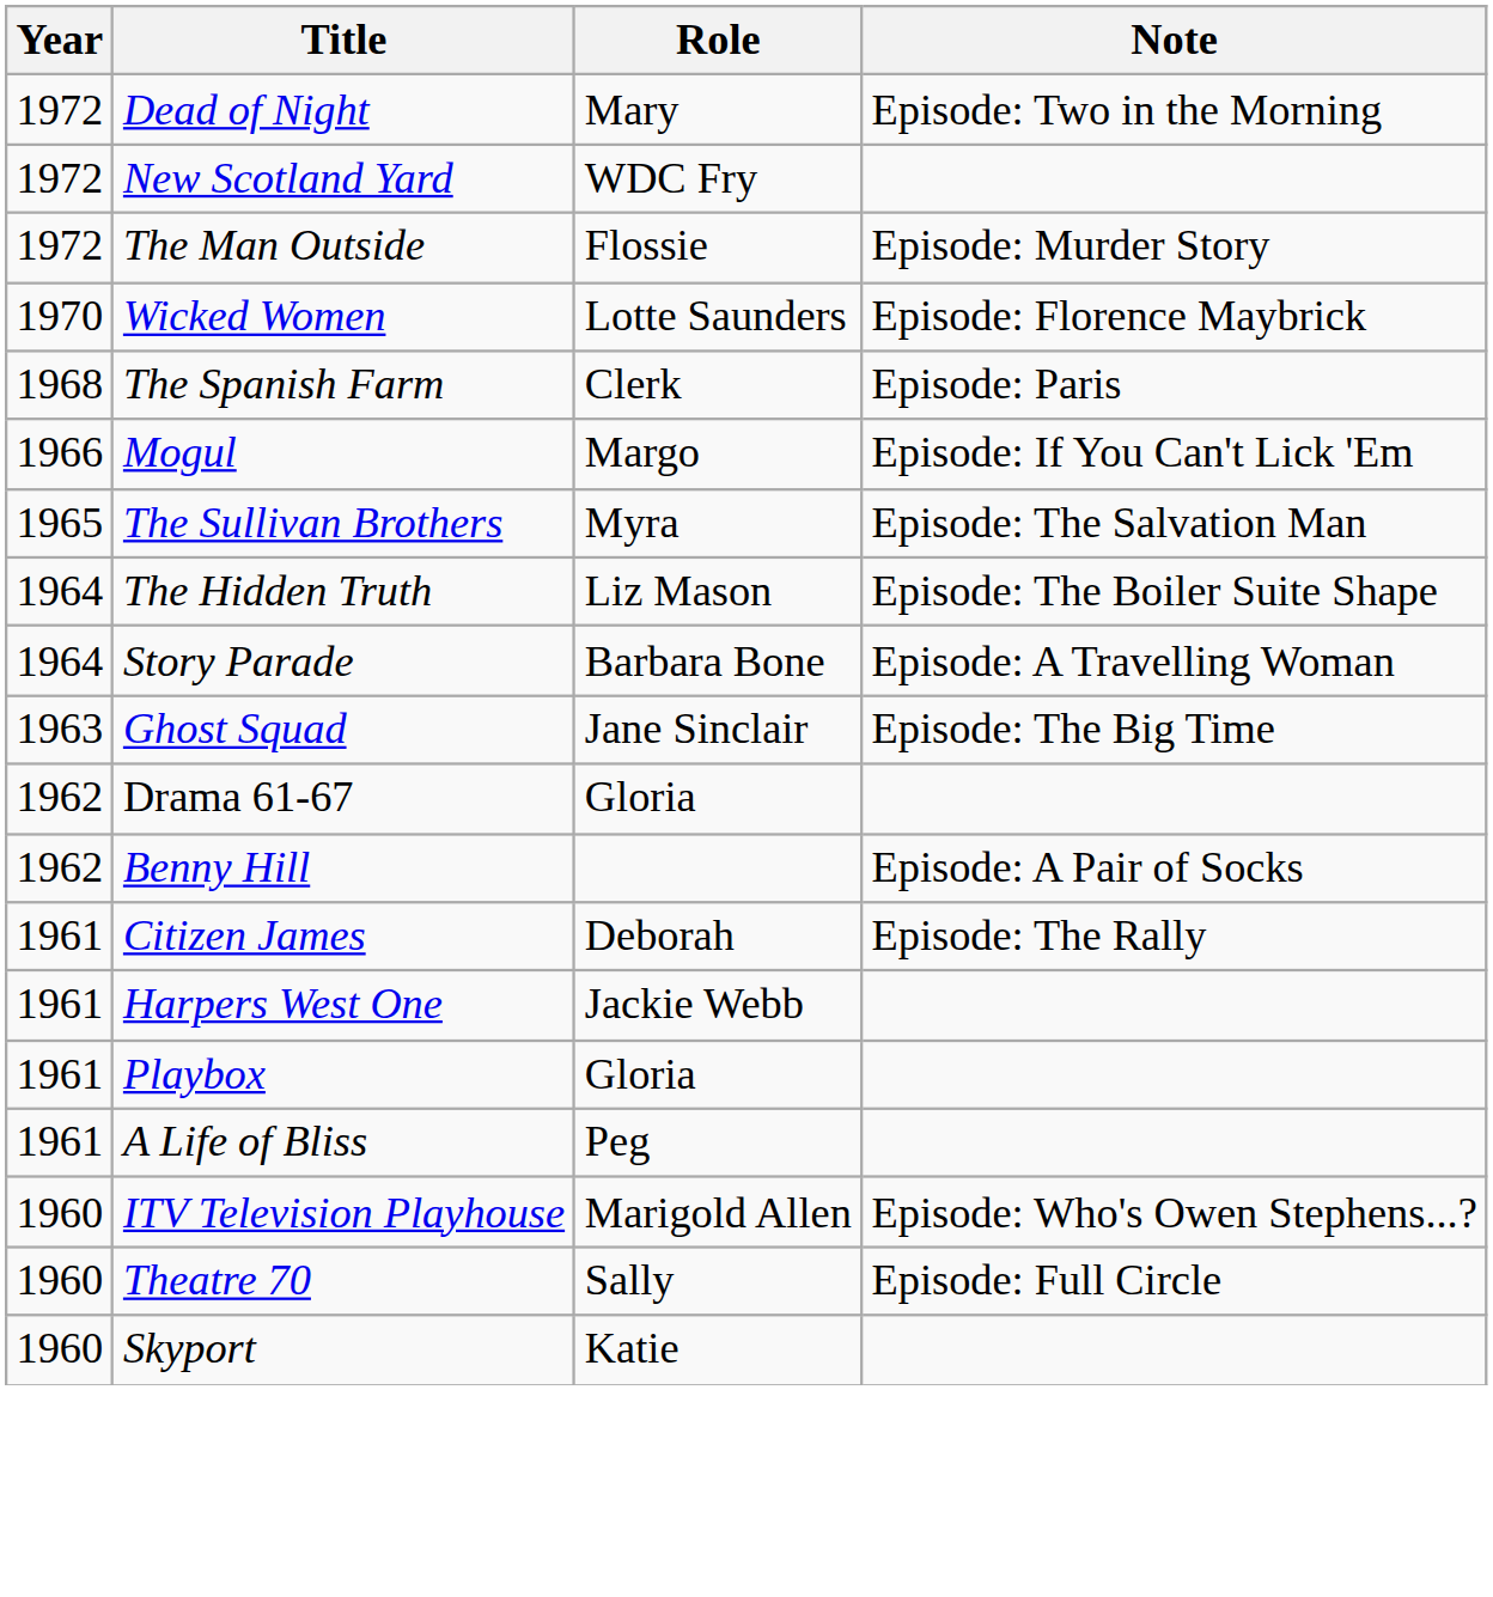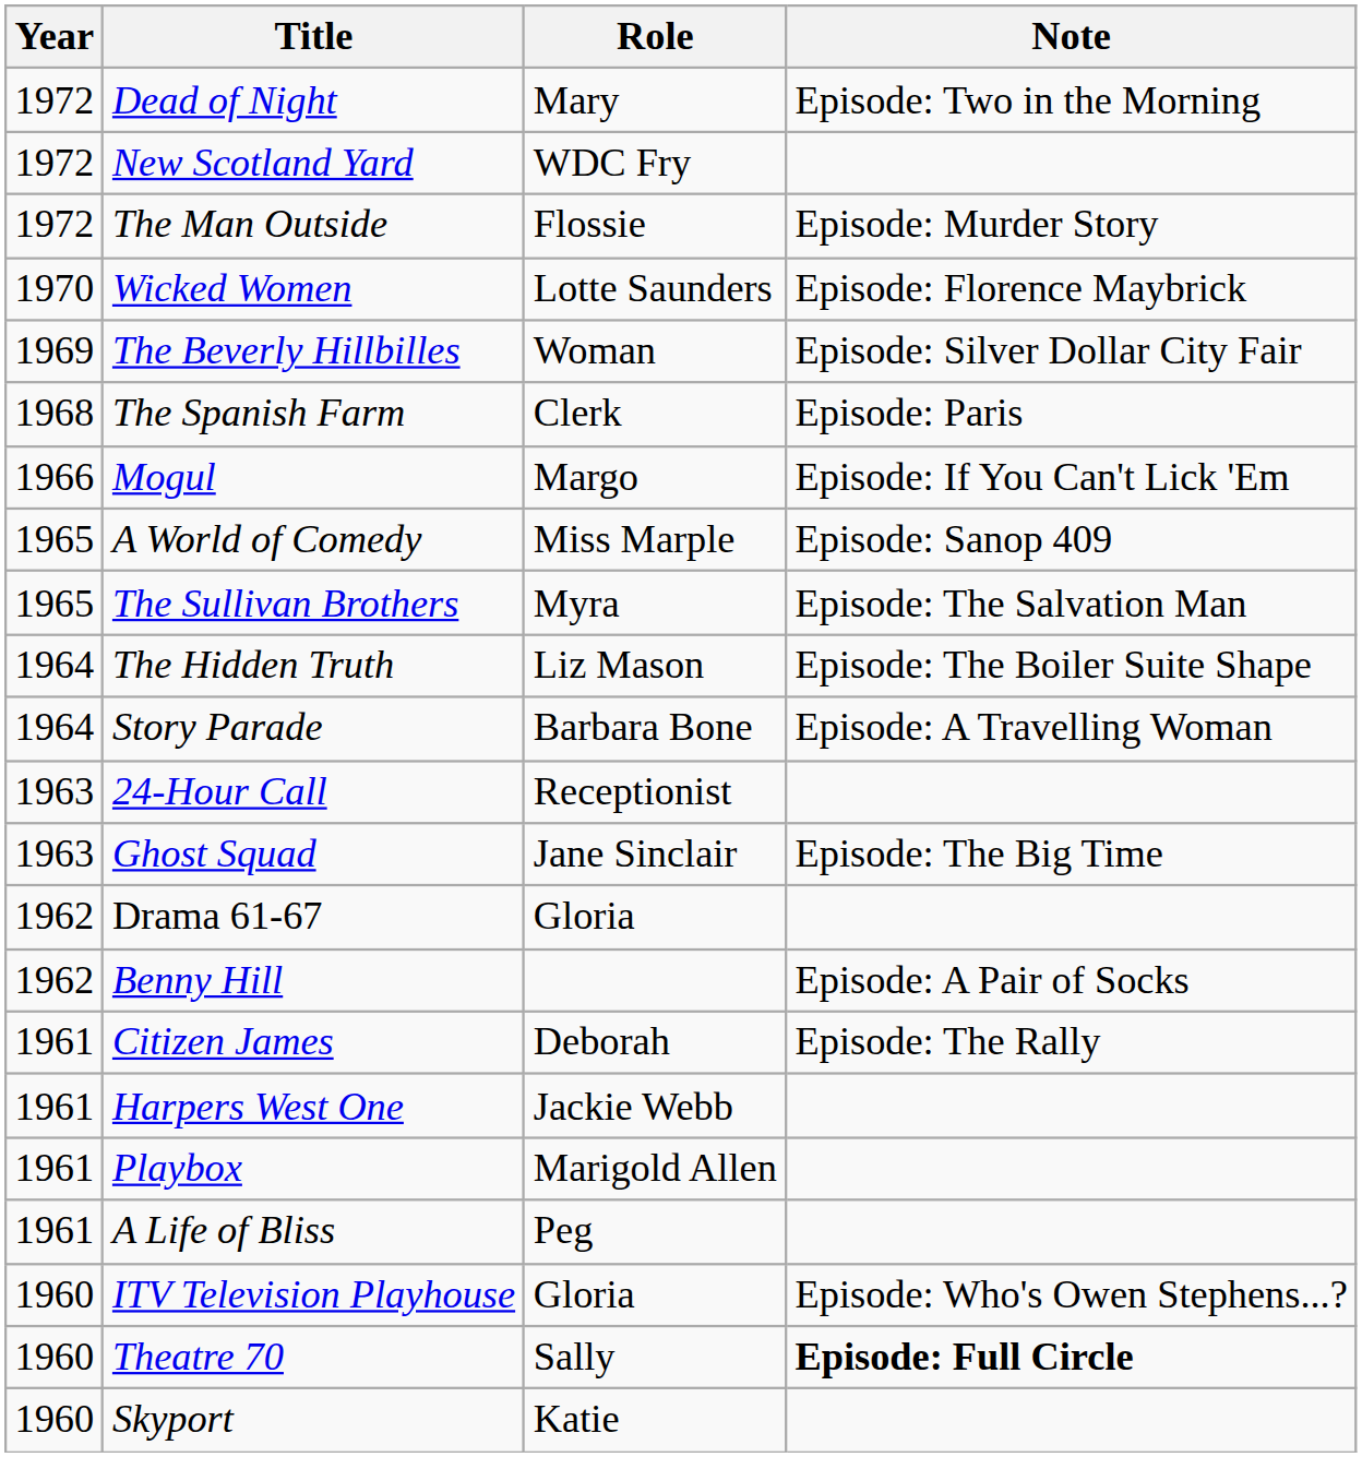+ row: 1969 | The Beverly Hillbilles | Woman | Episode: Silver Dollar City Fair
+ row: 1965 | A World of Comedy | Miss Marple | Episode: Sanop 409
+ row: 1963 | 24-Hour Call | Receptionist
Playbox | Role: Gloria -> Marigold Allen
ITV Television Playhouse | Role: Marigold Allen -> Gloria
Theatre 70 | Note: normal -> bold
